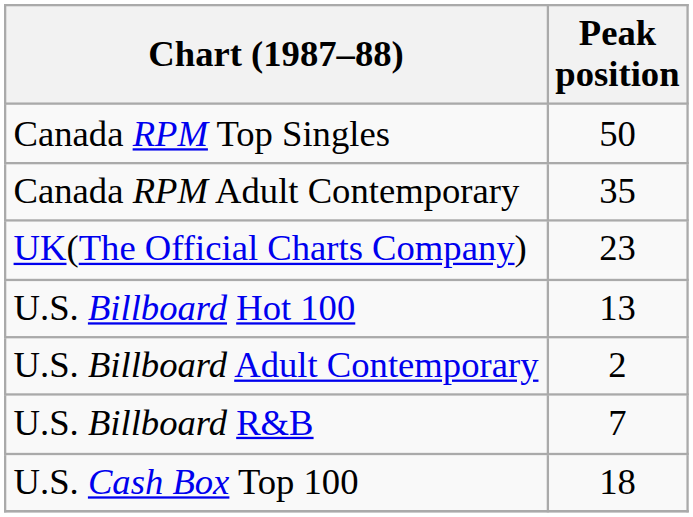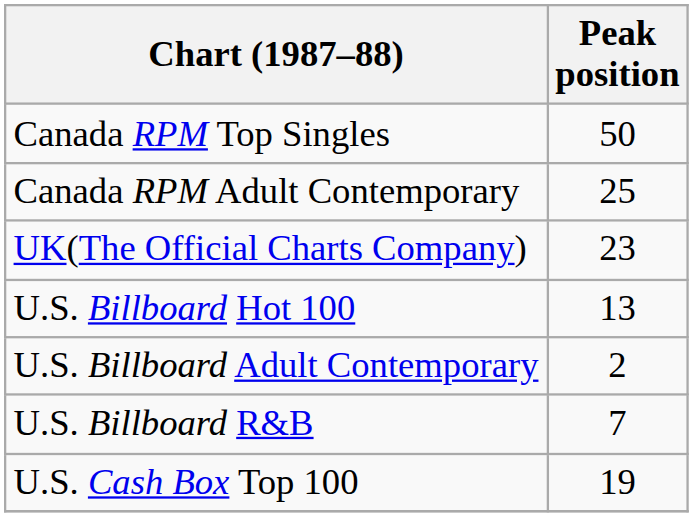Canada RPM Adult Contemporary | Peak position: 35 -> 25
U.S. Cash Box Top 100 | Peak position: 18 -> 19
